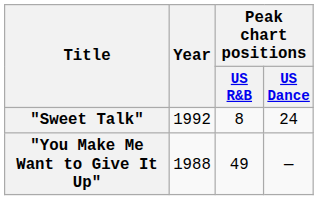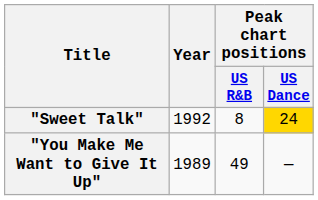"Sweet Talk" | Peak chart positions / US Dance: no background -> gold background
"You Make Me Want to Give It Up" | Year: 1988 -> 1989
